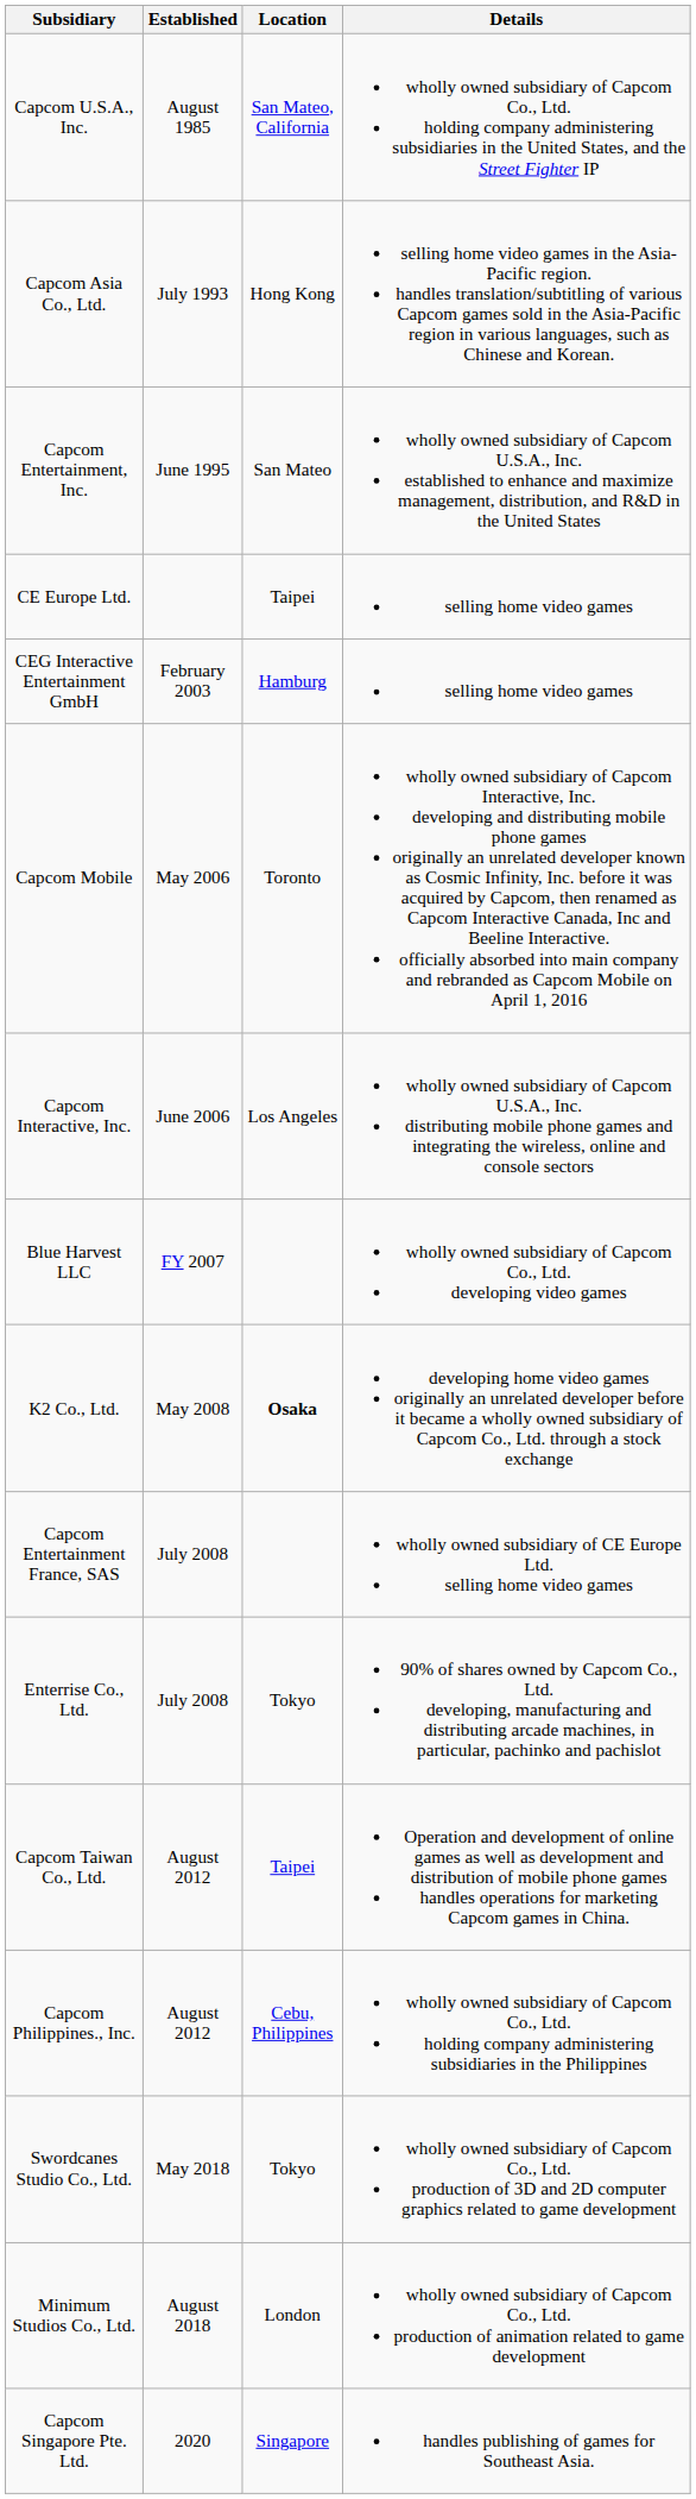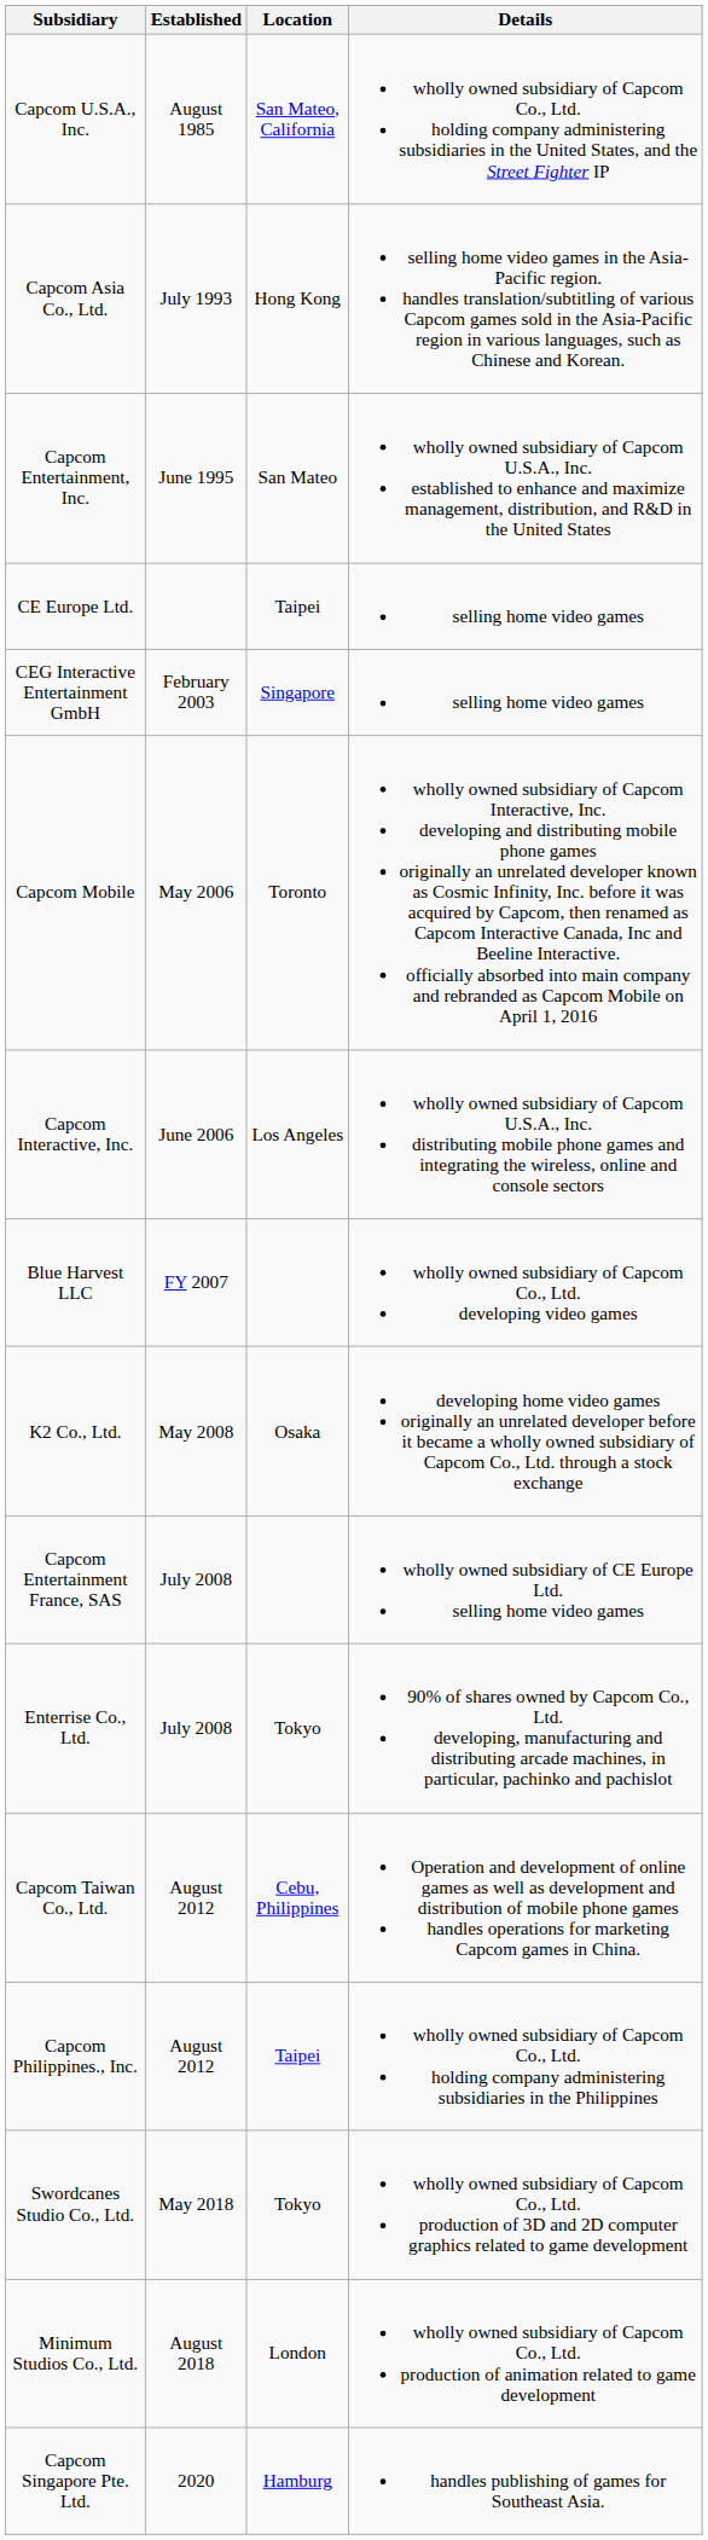CEG Interactive Entertainment GmbH | Location: Hamburg -> Singapore
K2 Co., Ltd. | Location: bold -> normal
Capcom Taiwan Co., Ltd. | Location: Taipei -> Cebu, Philippines
Capcom Philippines., Inc. | Location: Cebu, Philippines -> Taipei
Capcom Singapore Pte. Ltd. | Location: Singapore -> Hamburg
